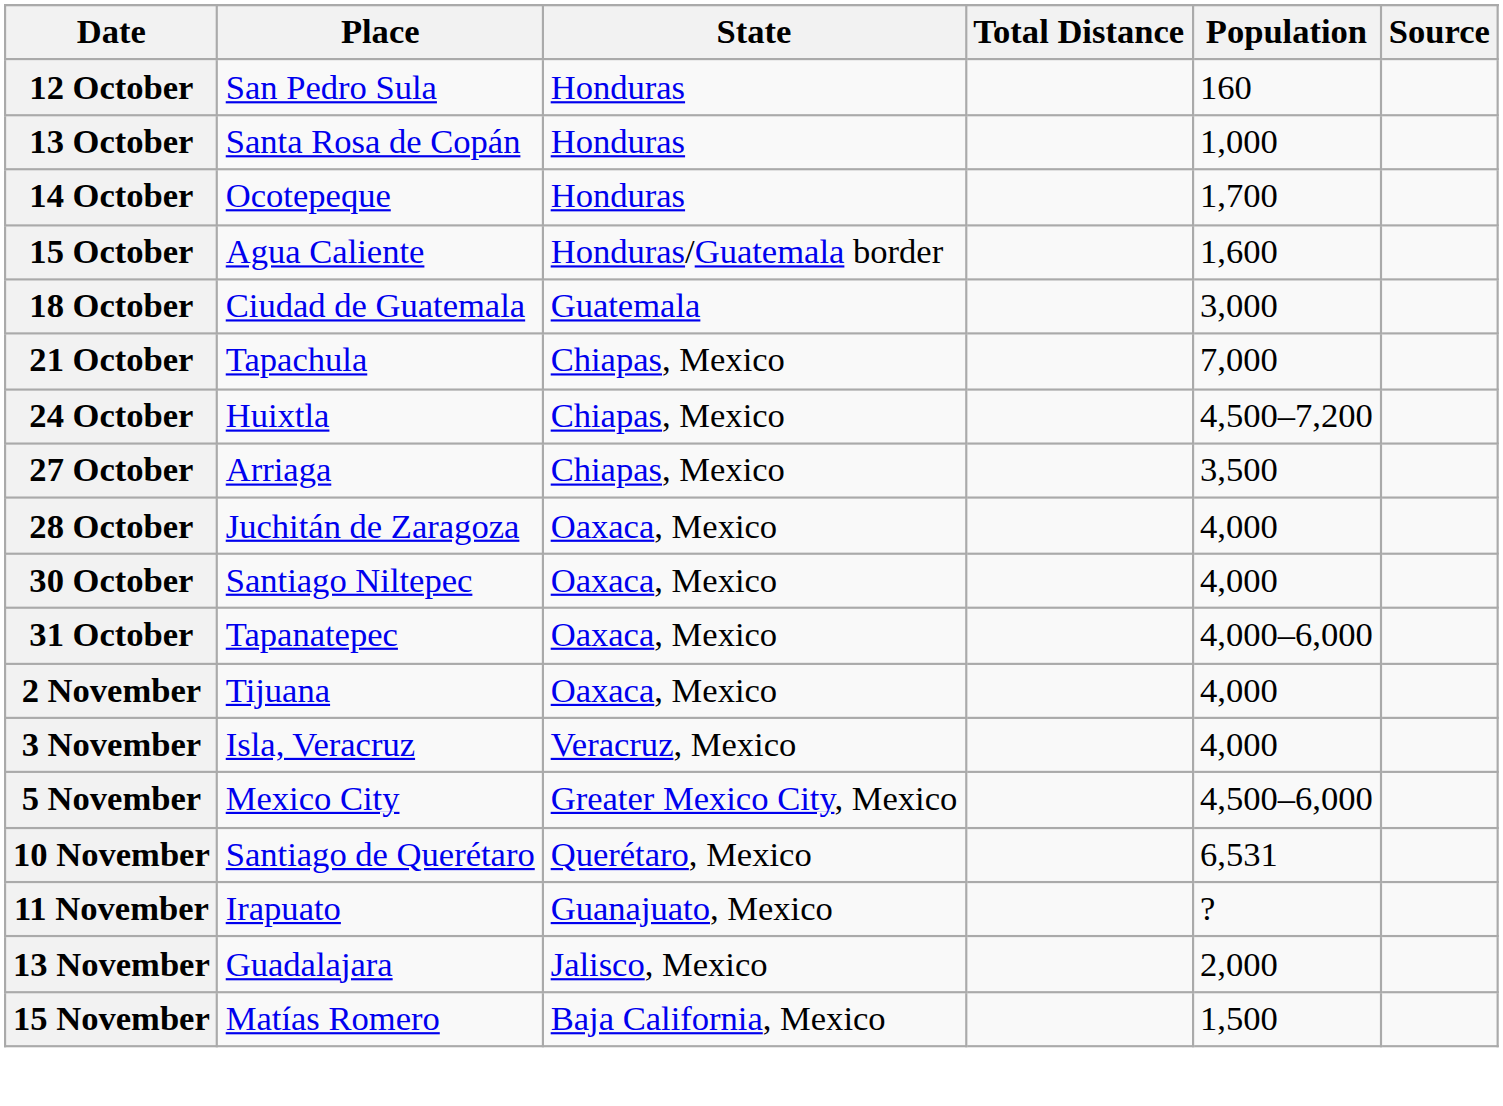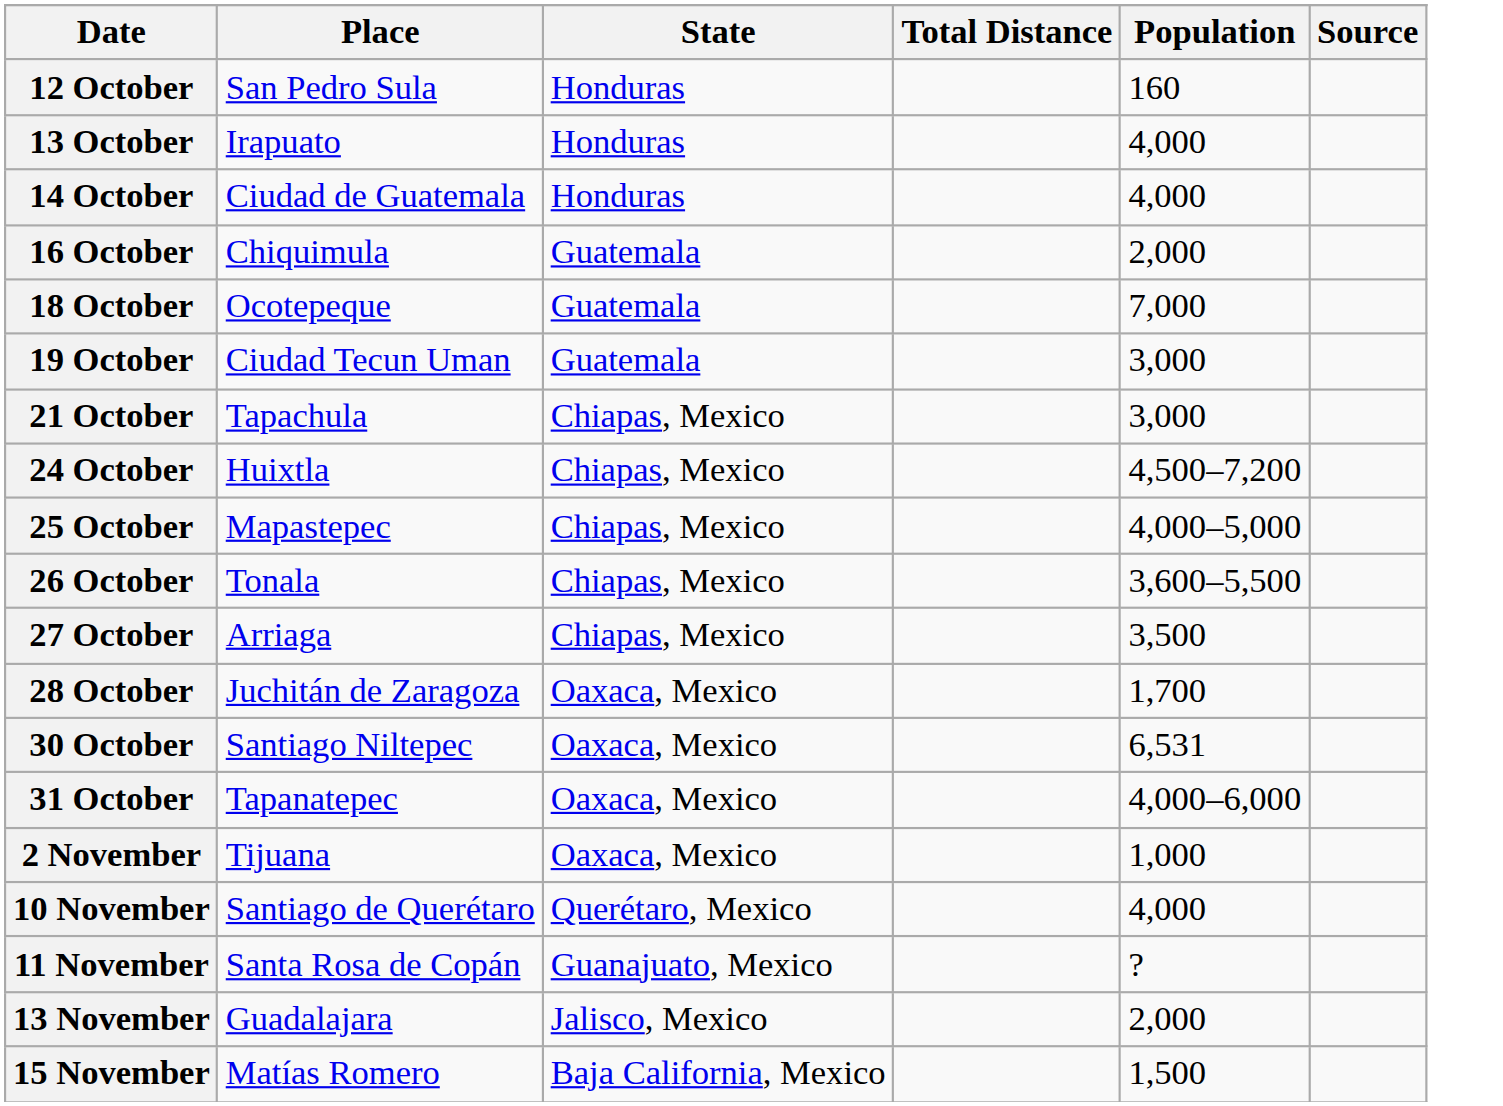13 October | Place: Santa Rosa de Copán -> Irapuato
13 October | Population: 1,000 -> 4,000
14 October | Place: Ocotepeque -> Ciudad de Guatemala
14 October | Population: 1,700 -> 4,000
- row: 15 October | Agua Caliente | Honduras/Guatemala border | 1,600
+ row: 16 October | Chiquimula | Guatemala | 2,000
18 October | Place: Ciudad de Guatemala -> Ocotepeque
18 October | Population: 3,000 -> 7,000
+ row: 19 October | Ciudad Tecun Uman | Guatemala | 3,000
21 October | Population: 7,000 -> 3,000
+ row: 25 October | Mapastepec | Chiapas, Mexico | 4,000–5,000
+ row: 26 October | Tonala | Chiapas, Mexico | 3,600–5,500
28 October | Population: 4,000 -> 1,700
30 October | Population: 4,000 -> 6,531
2 November | Population: 4,000 -> 1,000
- row: 3 November | Isla, Veracruz | Veracruz, Mexico | 4,000
- row: 5 November | Mexico City | Greater Mexico City, Mexico | 4,500–6,000
10 November | Population: 6,531 -> 4,000
11 November | Place: Irapuato -> Santa Rosa de Copán
